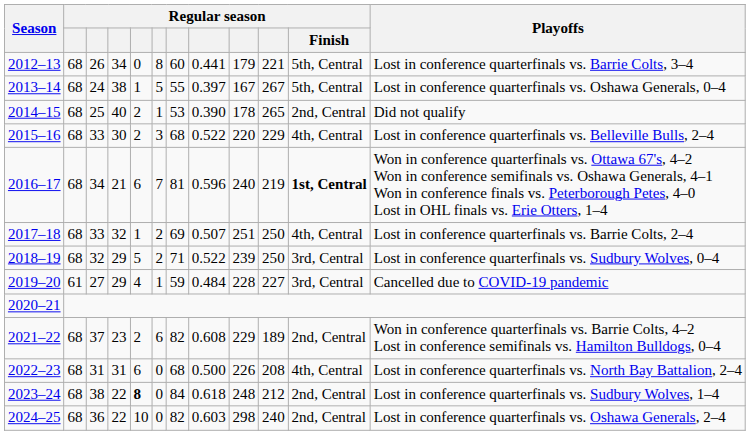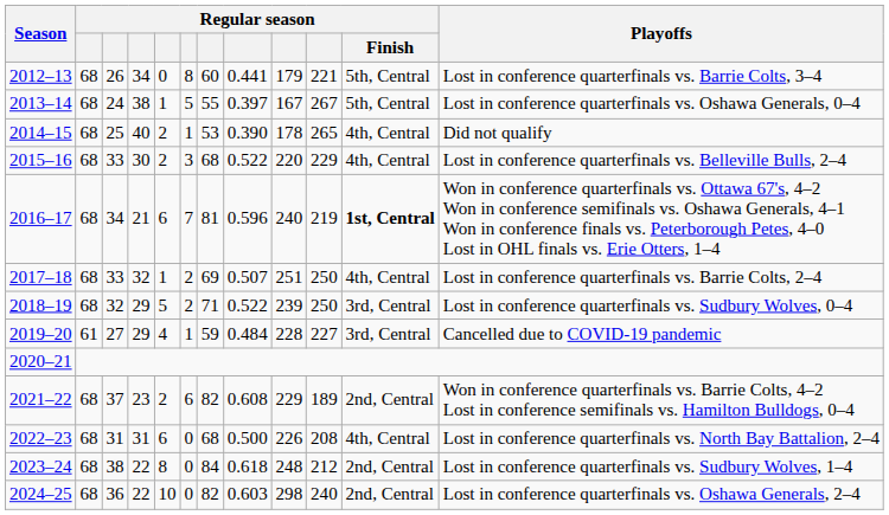2014–15 | Regular season / Finish: 2nd, Central -> 4th, Central
2023–24 | column 5: bold -> normal
